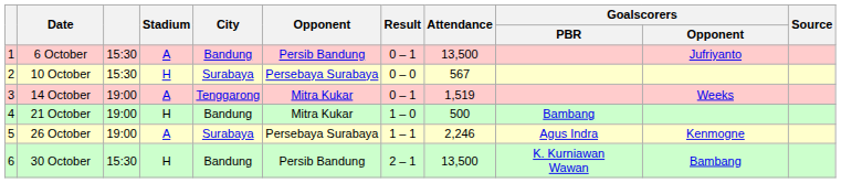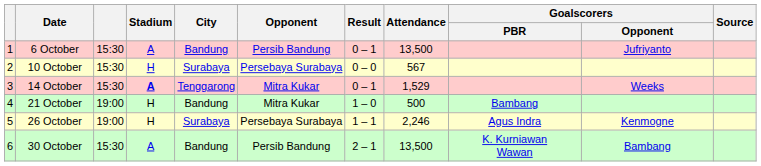14 October | column 3: 19:00 -> 15:30
14 October | Stadium: normal -> bold
14 October | Attendance: 1,519 -> 1,529
26 October | Stadium: A -> H
30 October | Stadium: H -> A
